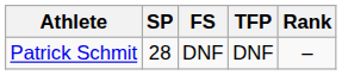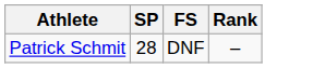- column: TFP | DNF
